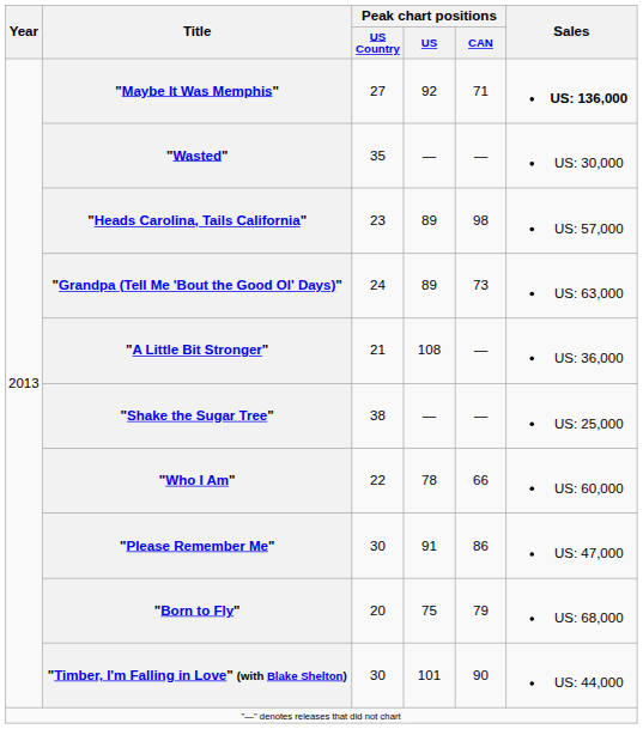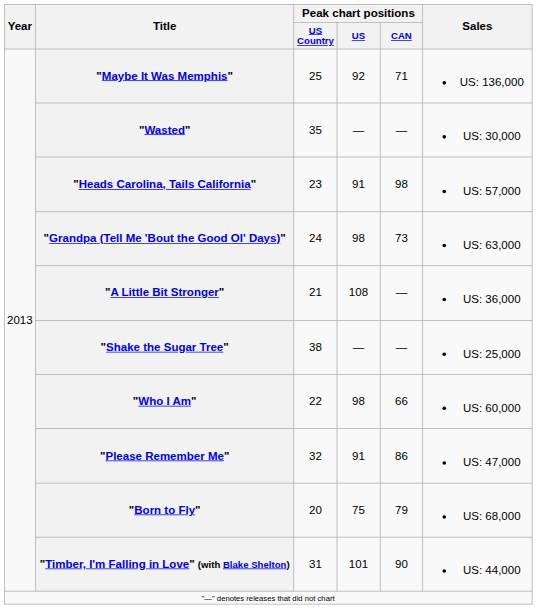"Maybe It Was Memphis" | Peak chart positions / US Country: 27 -> 25
"Maybe It Was Memphis" | Sales: bold -> normal
"Heads Carolina, Tails California" | Peak chart positions / US: 89 -> 91
"Grandpa (Tell Me 'Bout the Good Ol' Days)" | Peak chart positions / US: 89 -> 98
"Who I Am" | Peak chart positions / US: 78 -> 98
"Please Remember Me" | Peak chart positions / US Country: 30 -> 32
"Timber, I'm Falling in Love" (with Blake Shelton) | Peak chart positions / US Country: 30 -> 31
